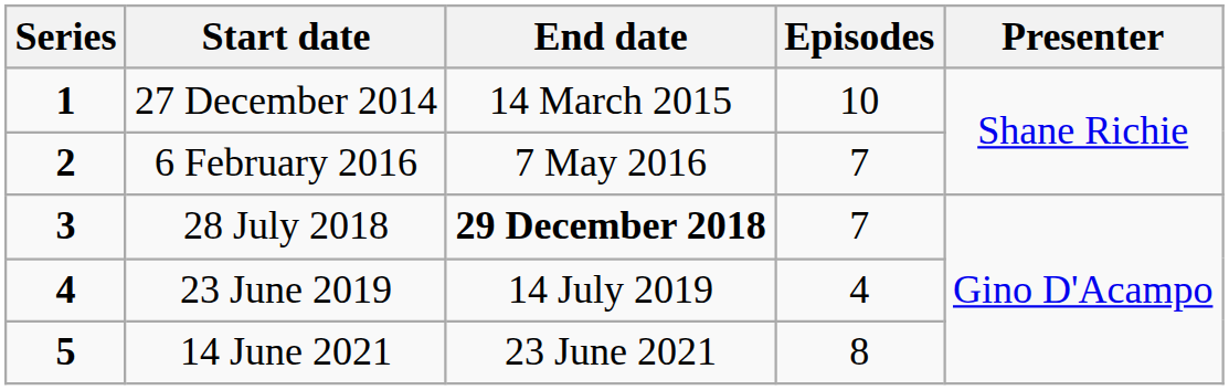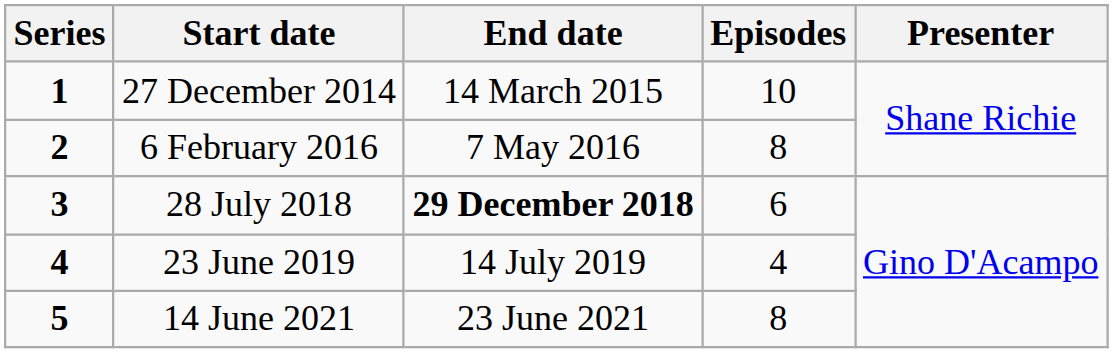6 February 2016 | Episodes: 7 -> 8
28 July 2018 | Episodes: 7 -> 6
